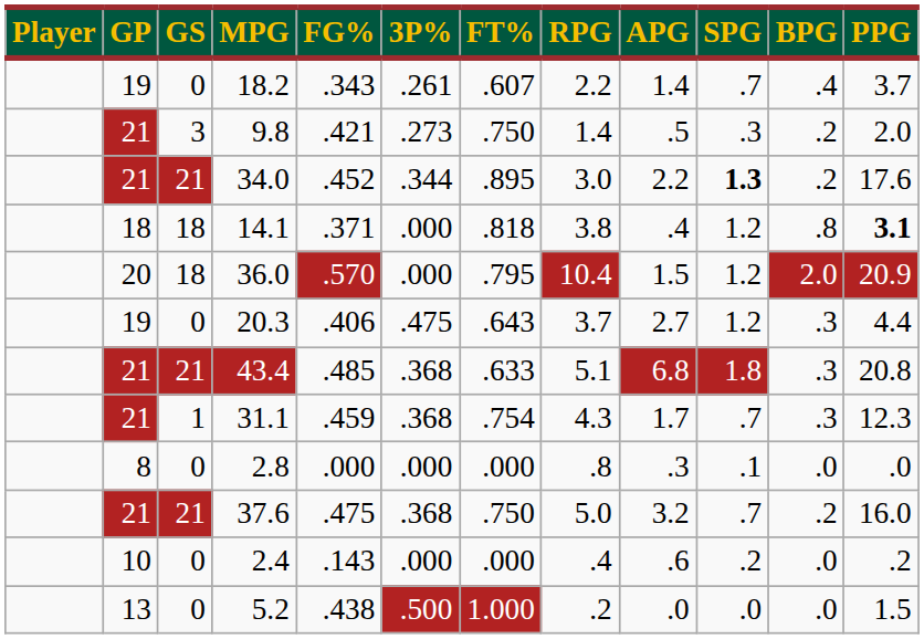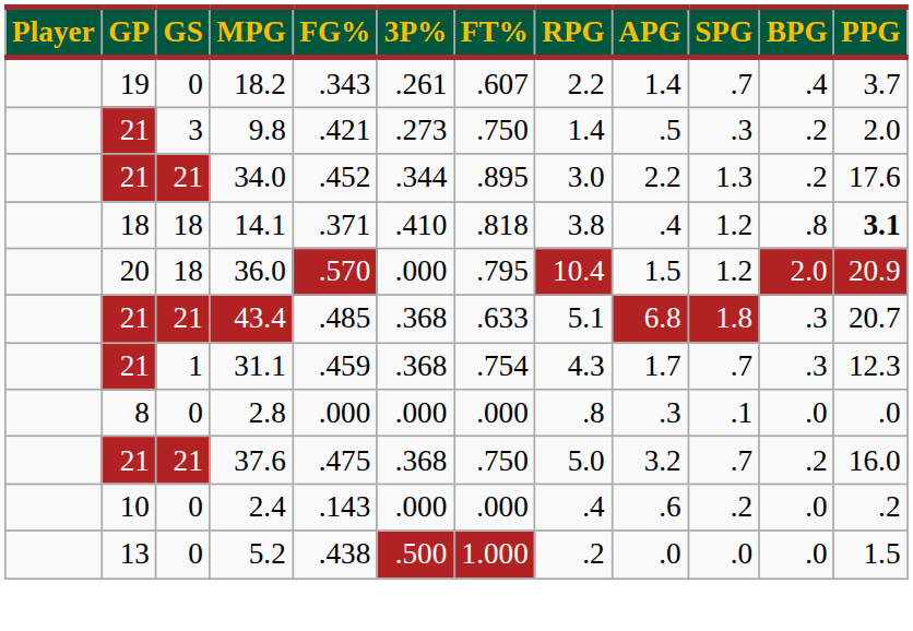34.0 | SPG: bold -> normal
14.1 | 3P%: .000 -> .410
- row: 19 | 0 | 20.3 | .406 | .475 | .643 | 3.7 | 2.7 | 1.2 | .3 | 4.4
43.4 | PPG: 20.8 -> 20.7
